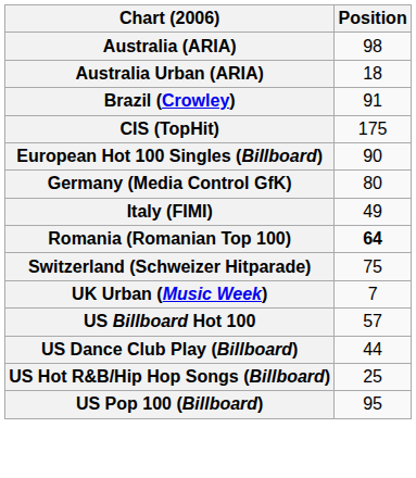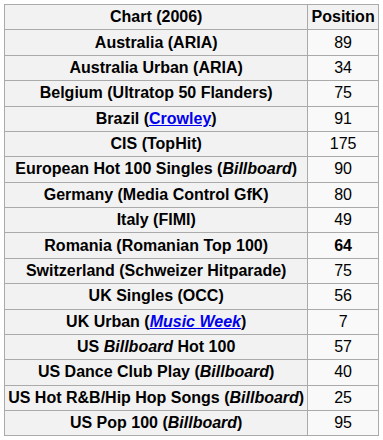Australia (ARIA) | Position: 98 -> 89
Australia Urban (ARIA) | Position: 18 -> 34
+ row: Belgium (Ultratop 50 Flanders) | 75
+ row: UK Singles (OCC) | 56
US Dance Club Play (Billboard) | Position: 44 -> 40
